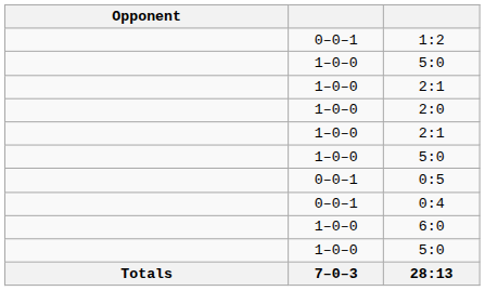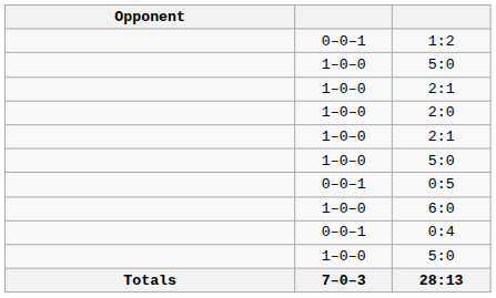rows swapped: 0:4 <-> 6:0
